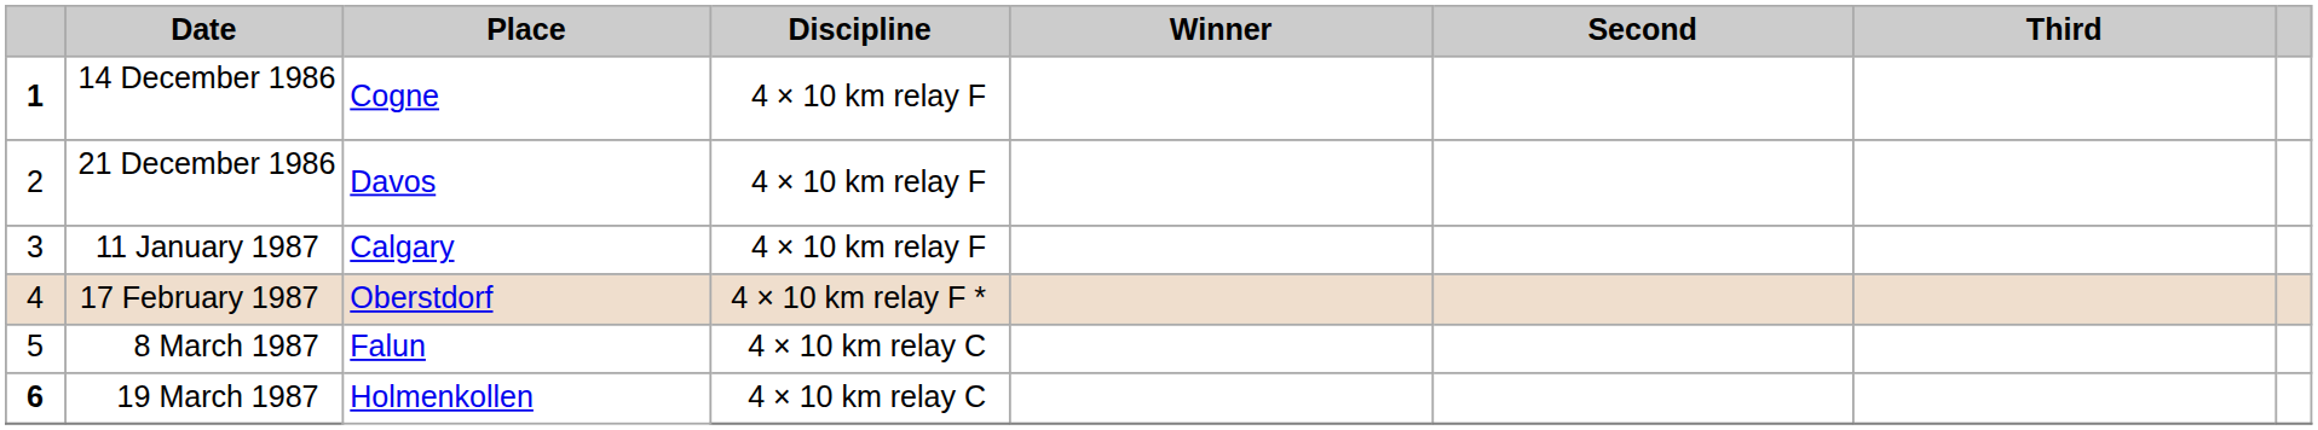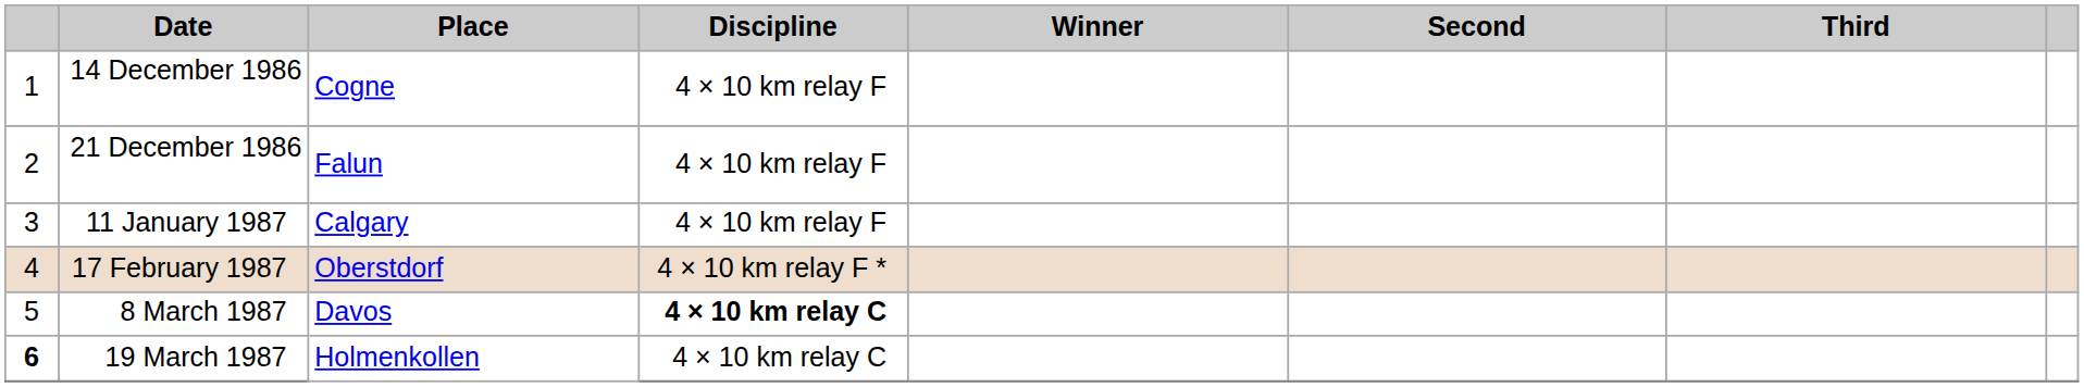14 December 1986 | column 1: bold -> normal
21 December 1986 | Place: Davos -> Falun
8 March 1987 | Place: Falun -> Davos
8 March 1987 | Discipline: normal -> bold
